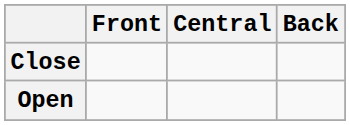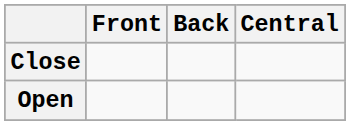columns swapped: Central <-> Back
